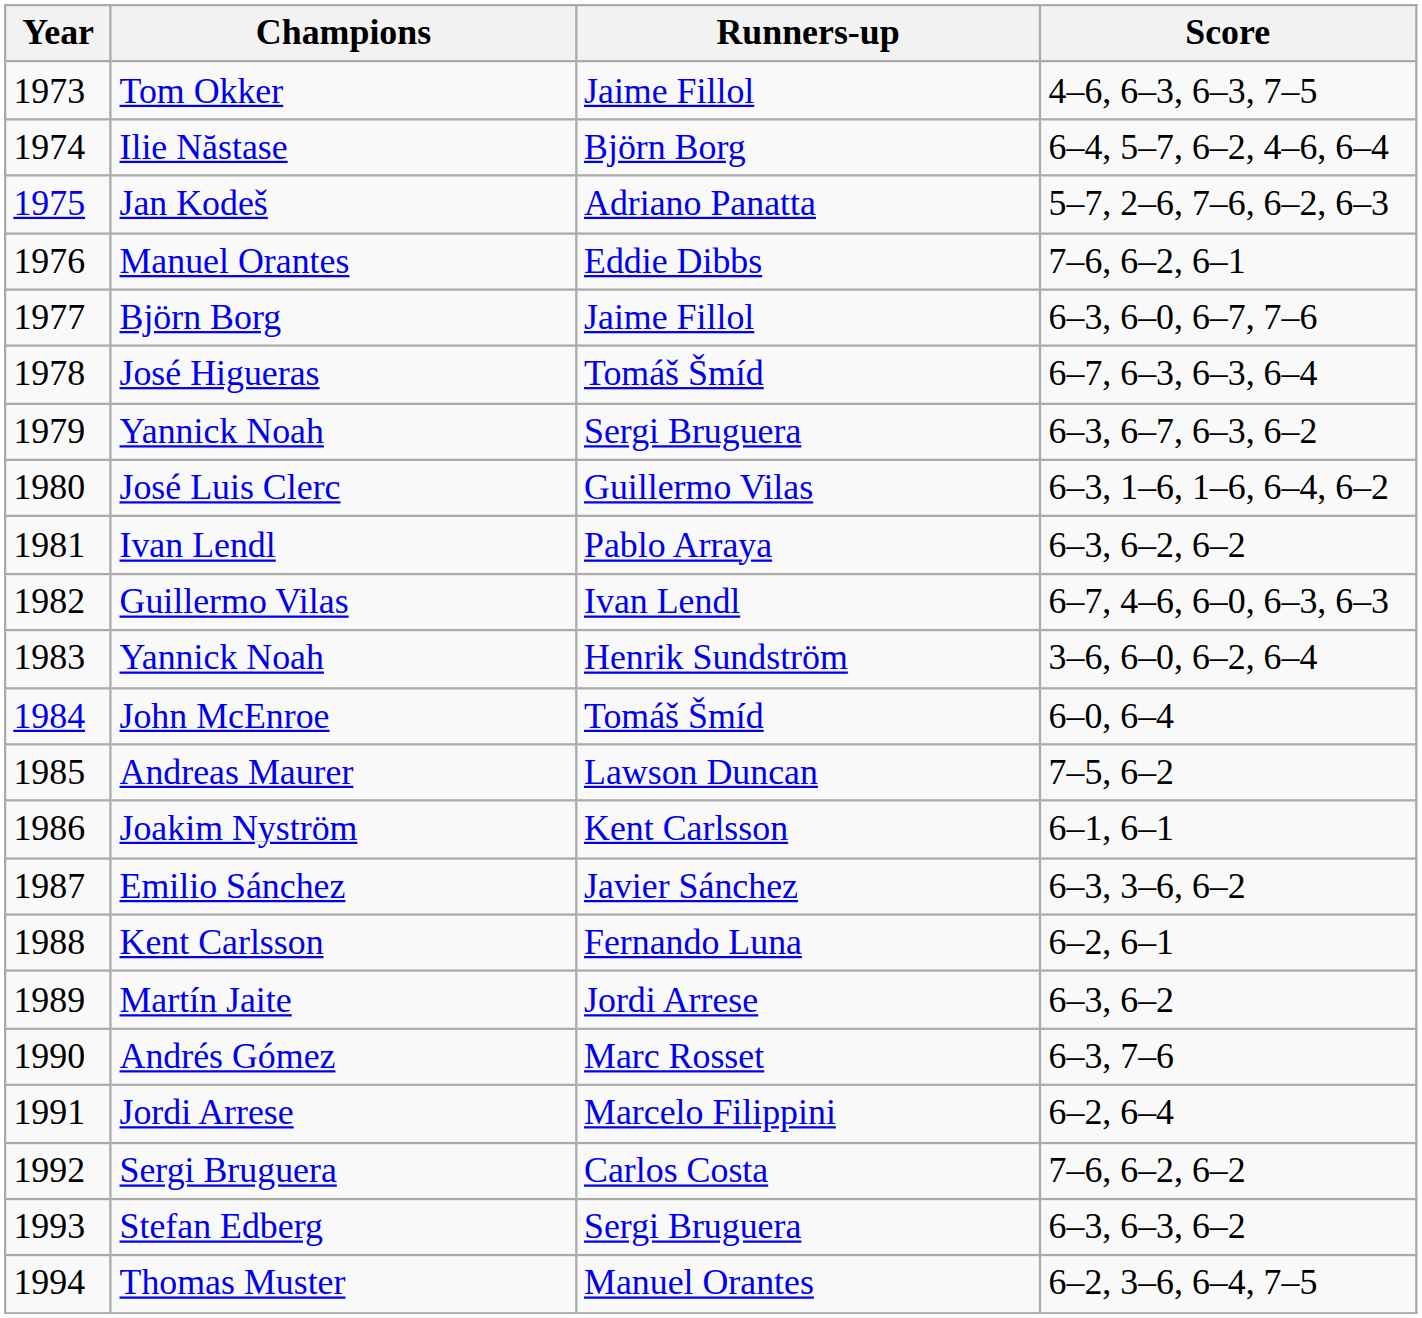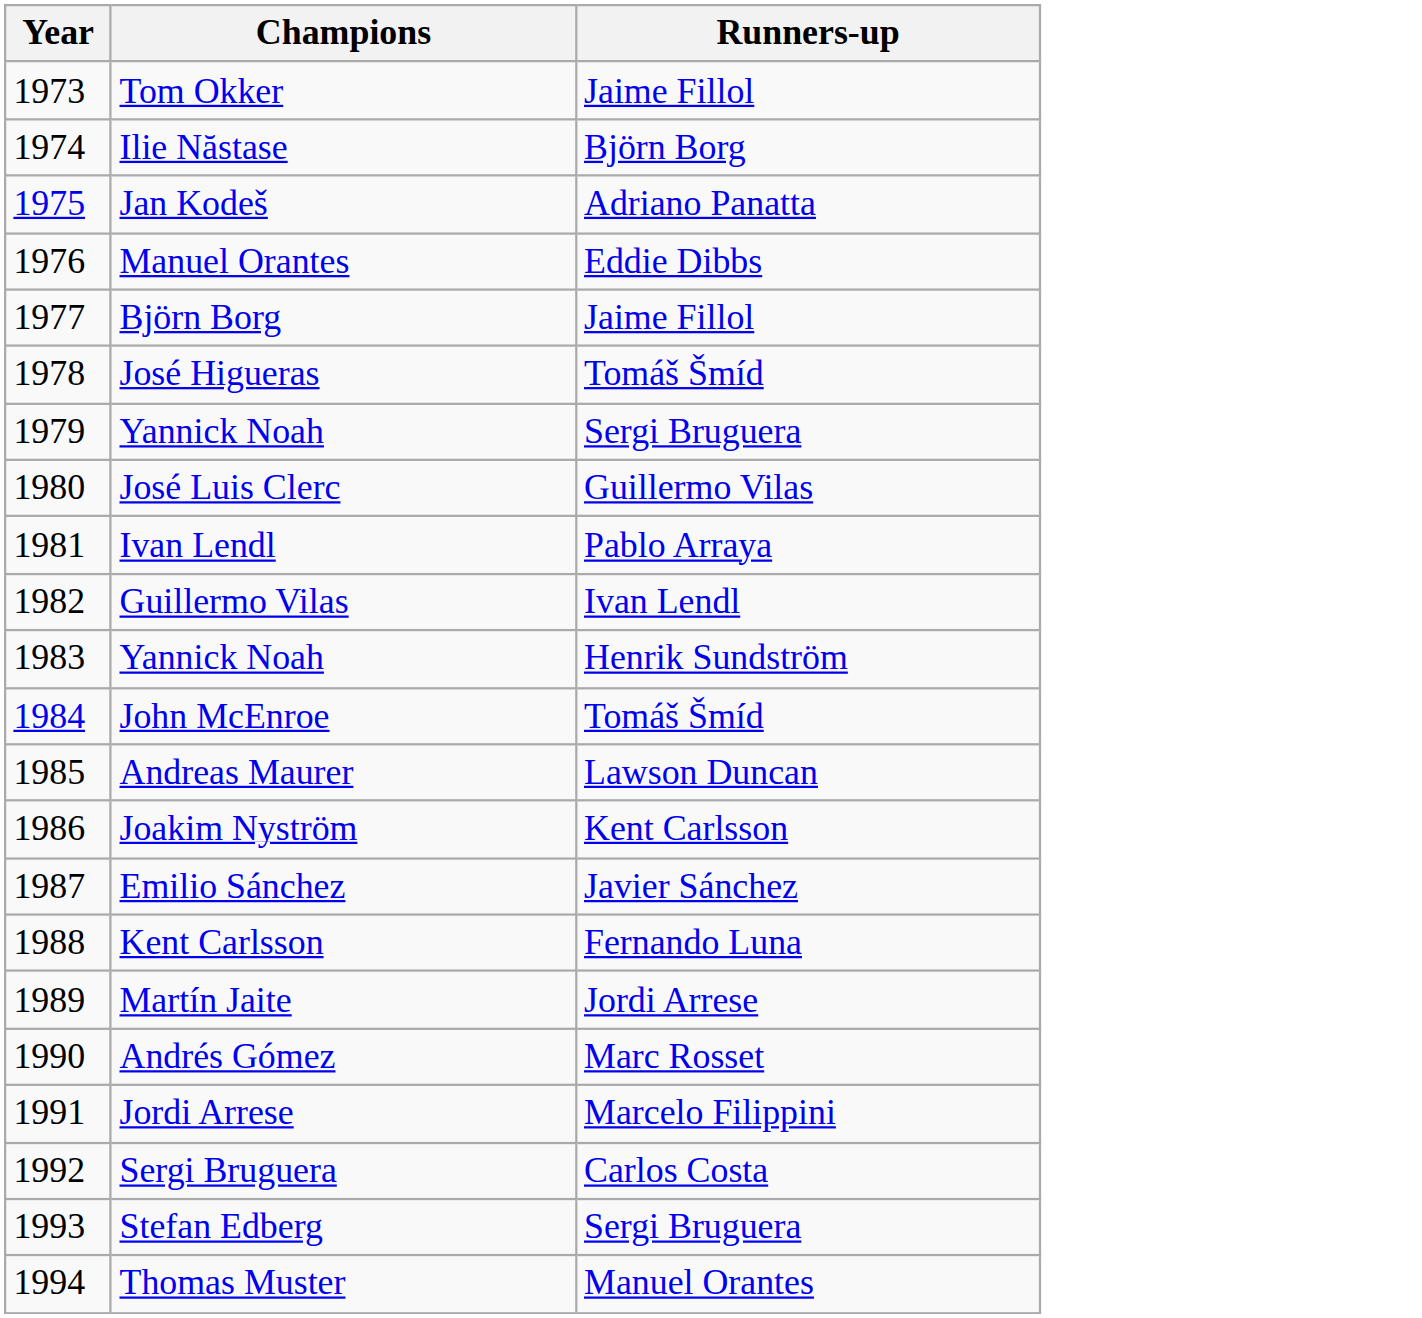- column: Score | 4–6, 6–3, 6–3, 7–5 | 6–4, 5–7, 6–2, 4–6, 6–4 | 5–7, 2–6, 7–6, 6–2, 6–3 | 7–6, 6–2, 6–1 | 6–3, 6–0, 6–7, 7–6 | 6–7, 6–3, 6–3, 6–4 | 6–3, 6–7, 6–3, 6–2 | 6–3, 1–6, 1–6, 6–4, 6–2 | 6–3, 6–2, 6–2 | 6–7, 4–6, 6–0, 6–3, 6–3 | 3–6, 6–0, 6–2, 6–4 | 6–0, 6–4 | 7–5, 6–2 | 6–1, 6–1 | 6–3, 3–6, 6–2 | 6–2, 6–1 | 6–3, 6–2 | 6–3, 7–6 | 6–2, 6–4 | 7–6, 6–2, 6–2 | 6–3, 6–3, 6–2 | 6–2, 3–6, 6–4, 7–5
